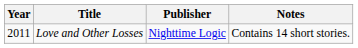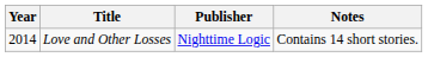Love and Other Losses | Year: 2011 -> 2014
